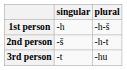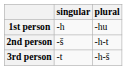1st person | plural: -h-š -> -hu
3rd person | plural: -hu -> -h-š
